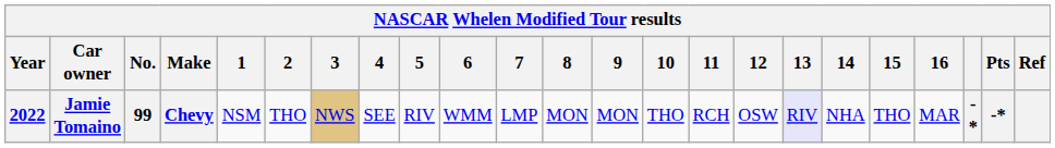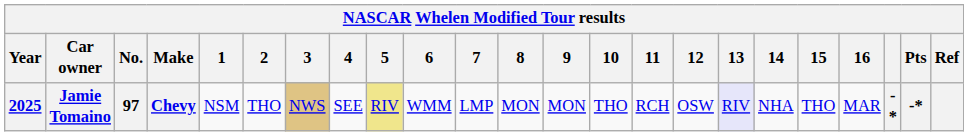Jamie Tomaino | Year: 2022 -> 2025
Jamie Tomaino | No.: 99 -> 97
Jamie Tomaino | 5: no background -> khaki background
